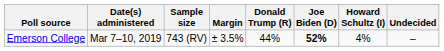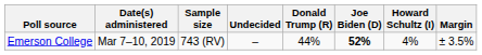columns swapped: Margin <-> Undecided
